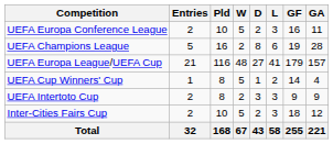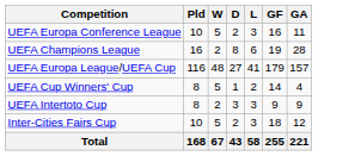- column: Entries | 2 | 5 | 21 | 1 | 2 | 2 | 32
